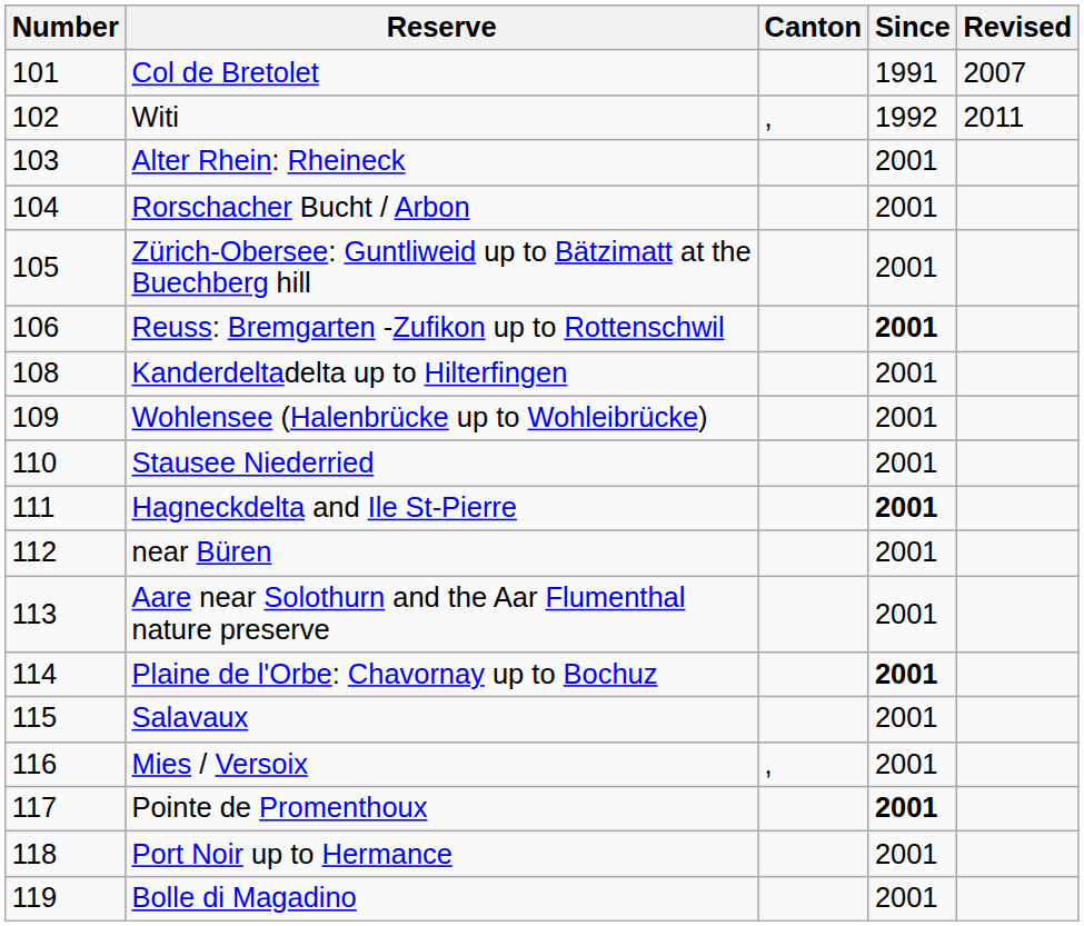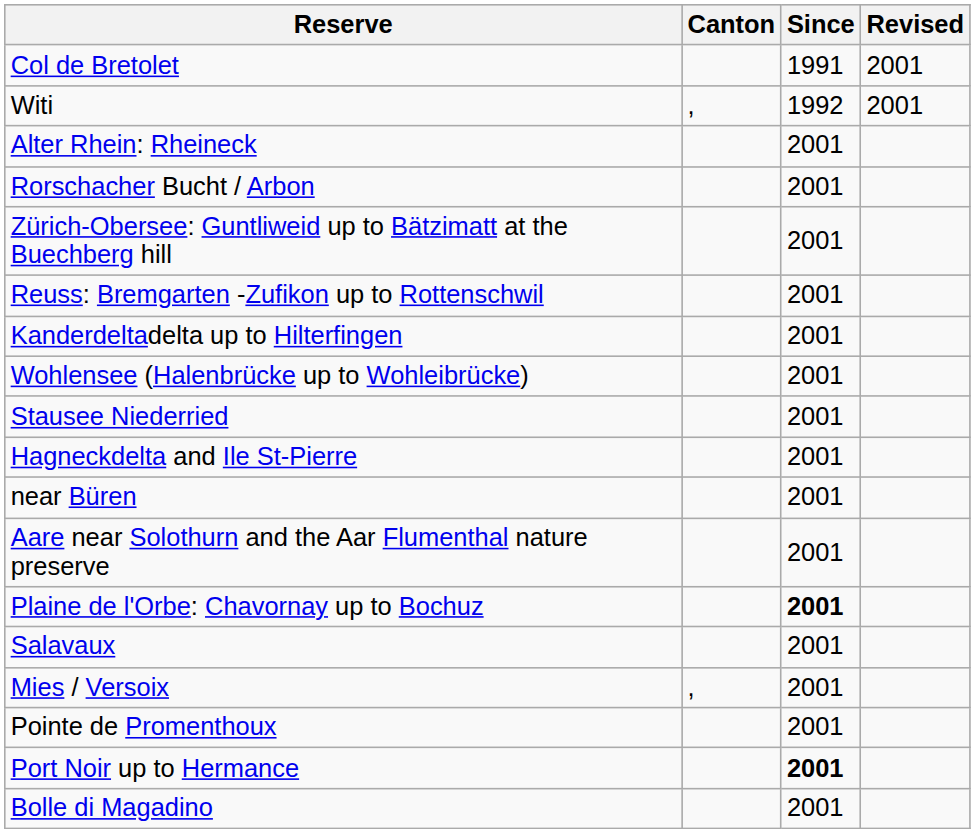- column: Number | 101 | 102 | 103 | 104 | 105 | 106 | 108 | 109 | 110 | 111 | 112 | 113 | 114 | 115 | 116 | 117 | 118 | 119
Col de Bretolet | Revised: 2007 -> 2001
Witi | Revised: 2011 -> 2001
Reuss: Bremgarten -Zufikon up to Rottenschwil | Since: bold -> normal
Hagneckdelta and Ile St-Pierre | Since: bold -> normal
Pointe de Promenthoux | Since: bold -> normal
Port Noir up to Hermance | Since: normal -> bold
